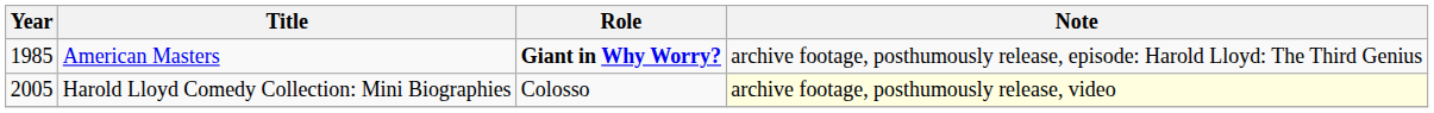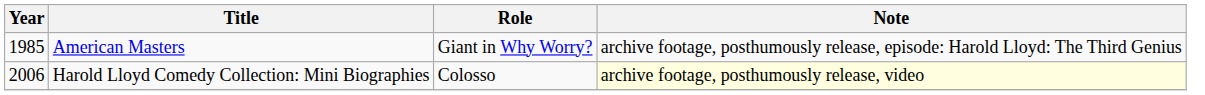American Masters | Role: bold -> normal
Harold Lloyd Comedy Collection: Mini Biographies | Year: 2005 -> 2006
